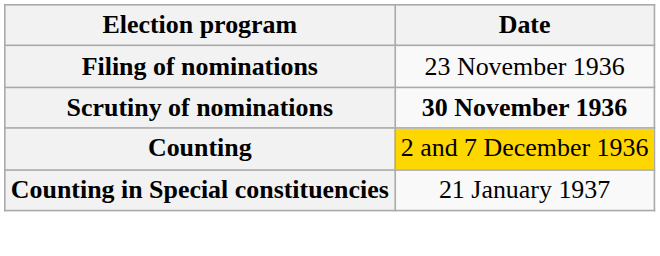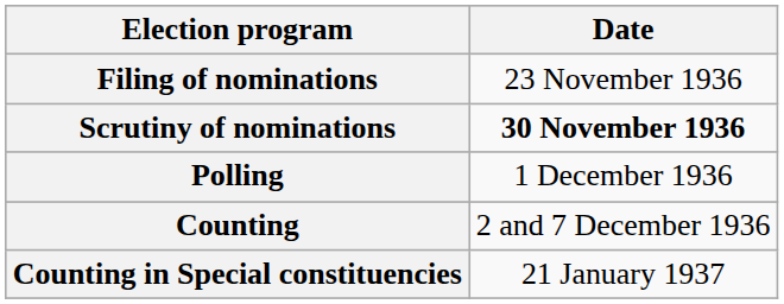+ row: Polling | 1 December 1936
Counting | Date: gold background -> no background
